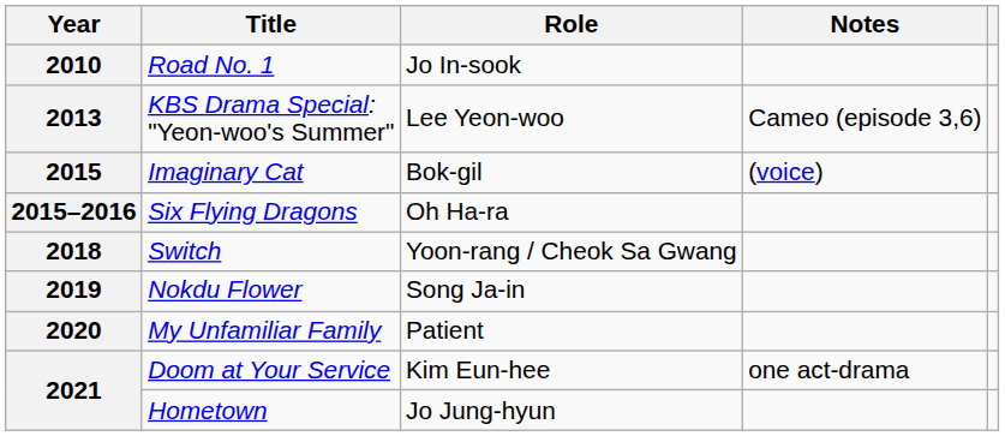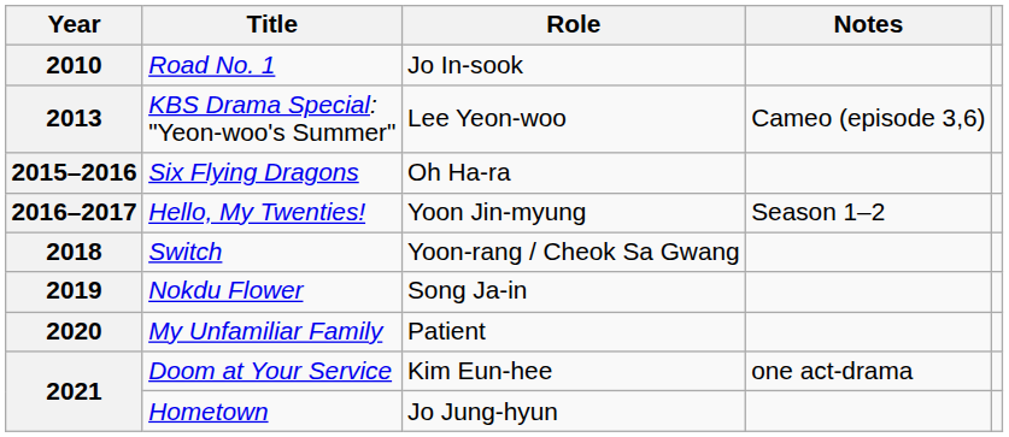- row: 2015 | Imaginary Cat | Bok-gil | (voice)
+ row: 2016–2017 | Hello, My Twenties! | Yoon Jin-myung | Season 1–2
